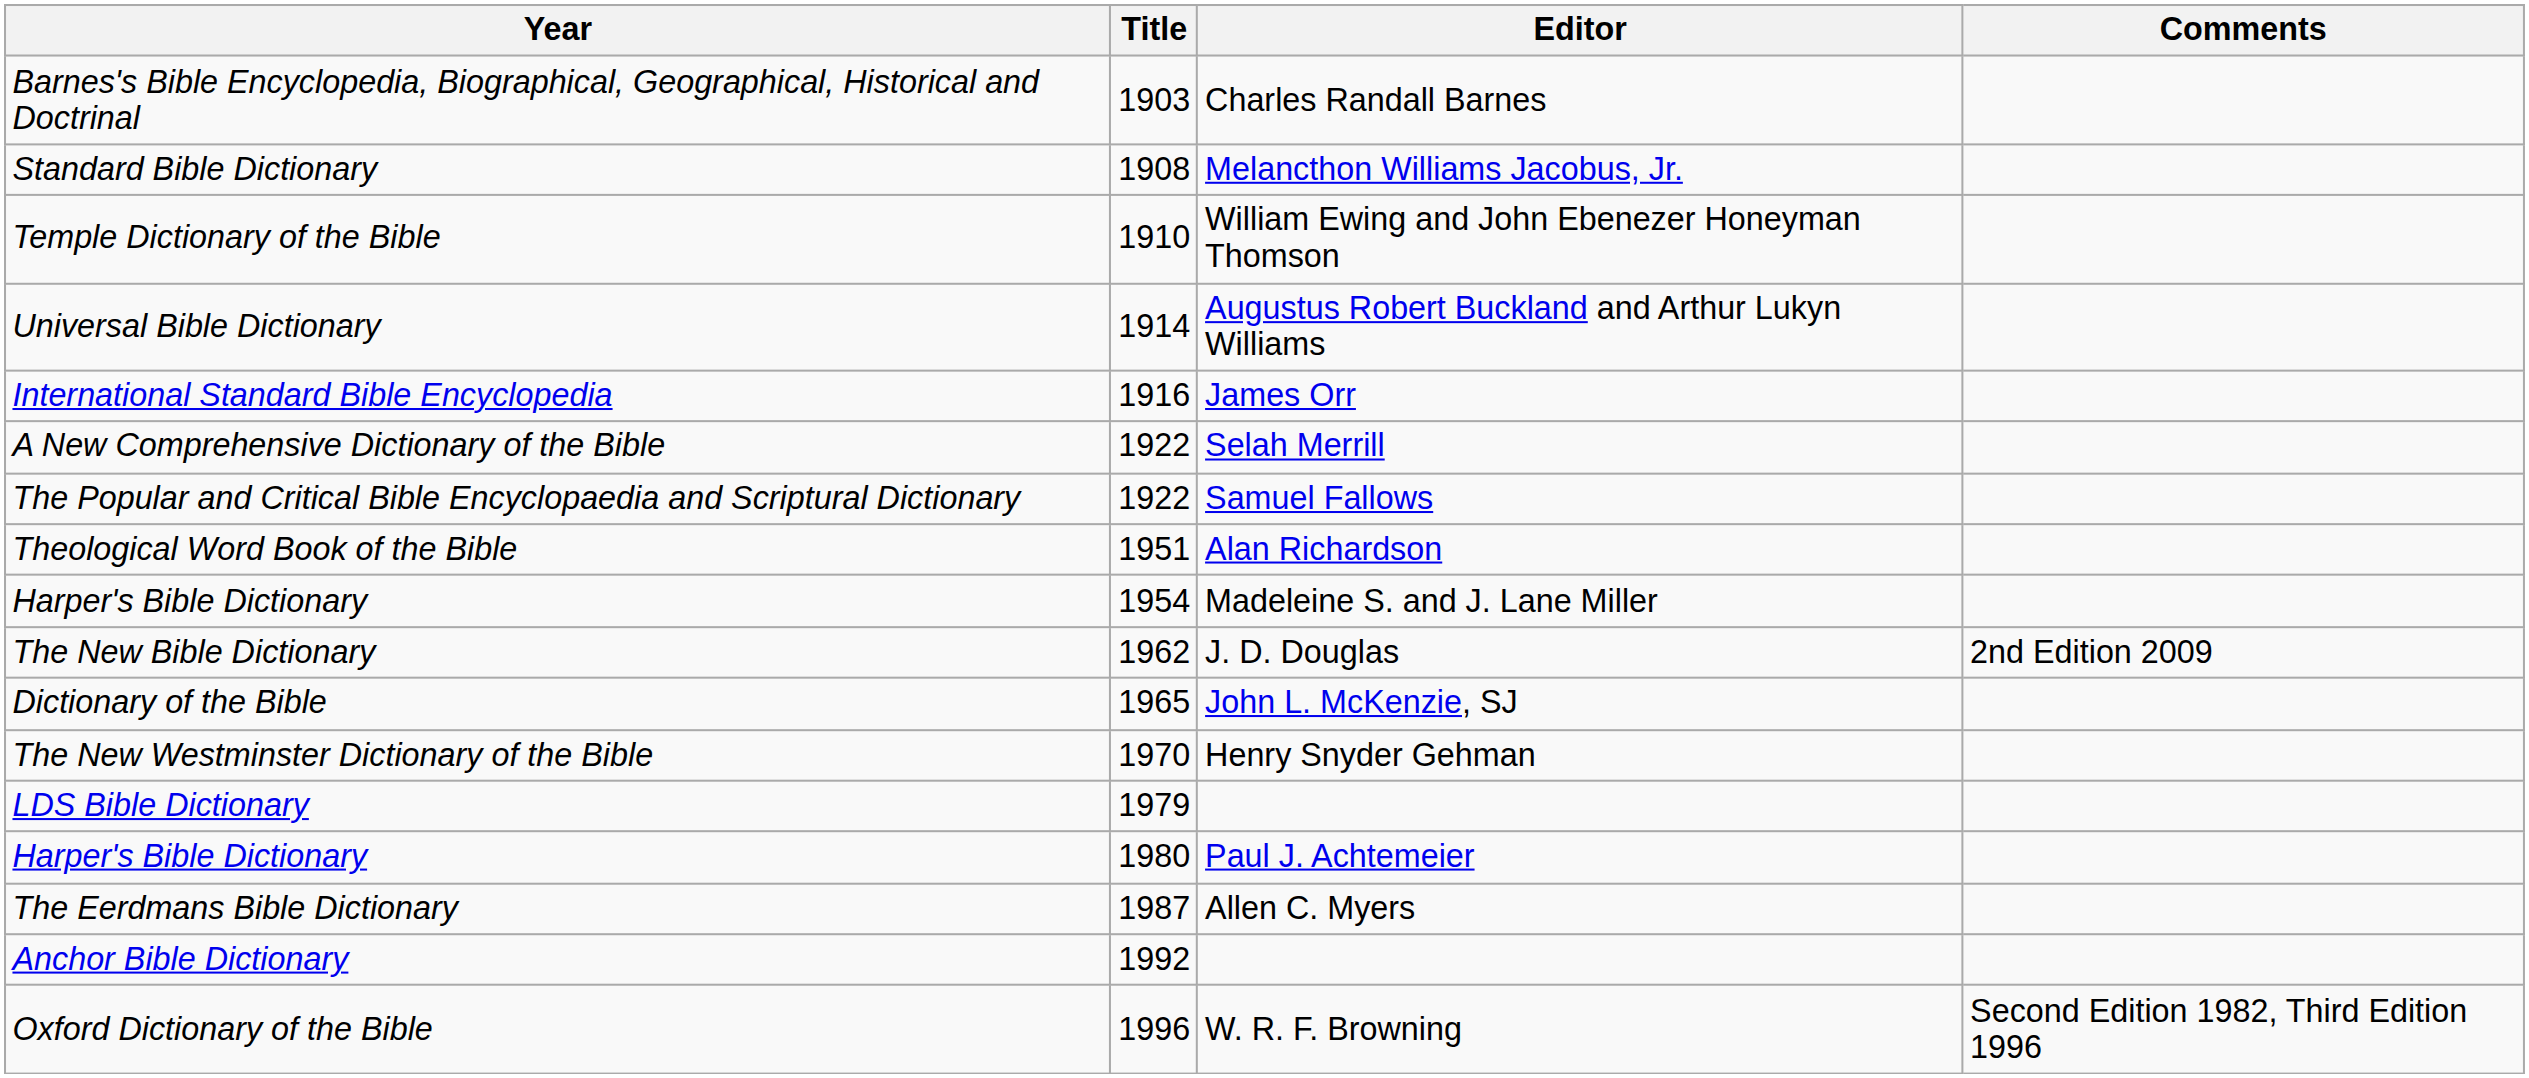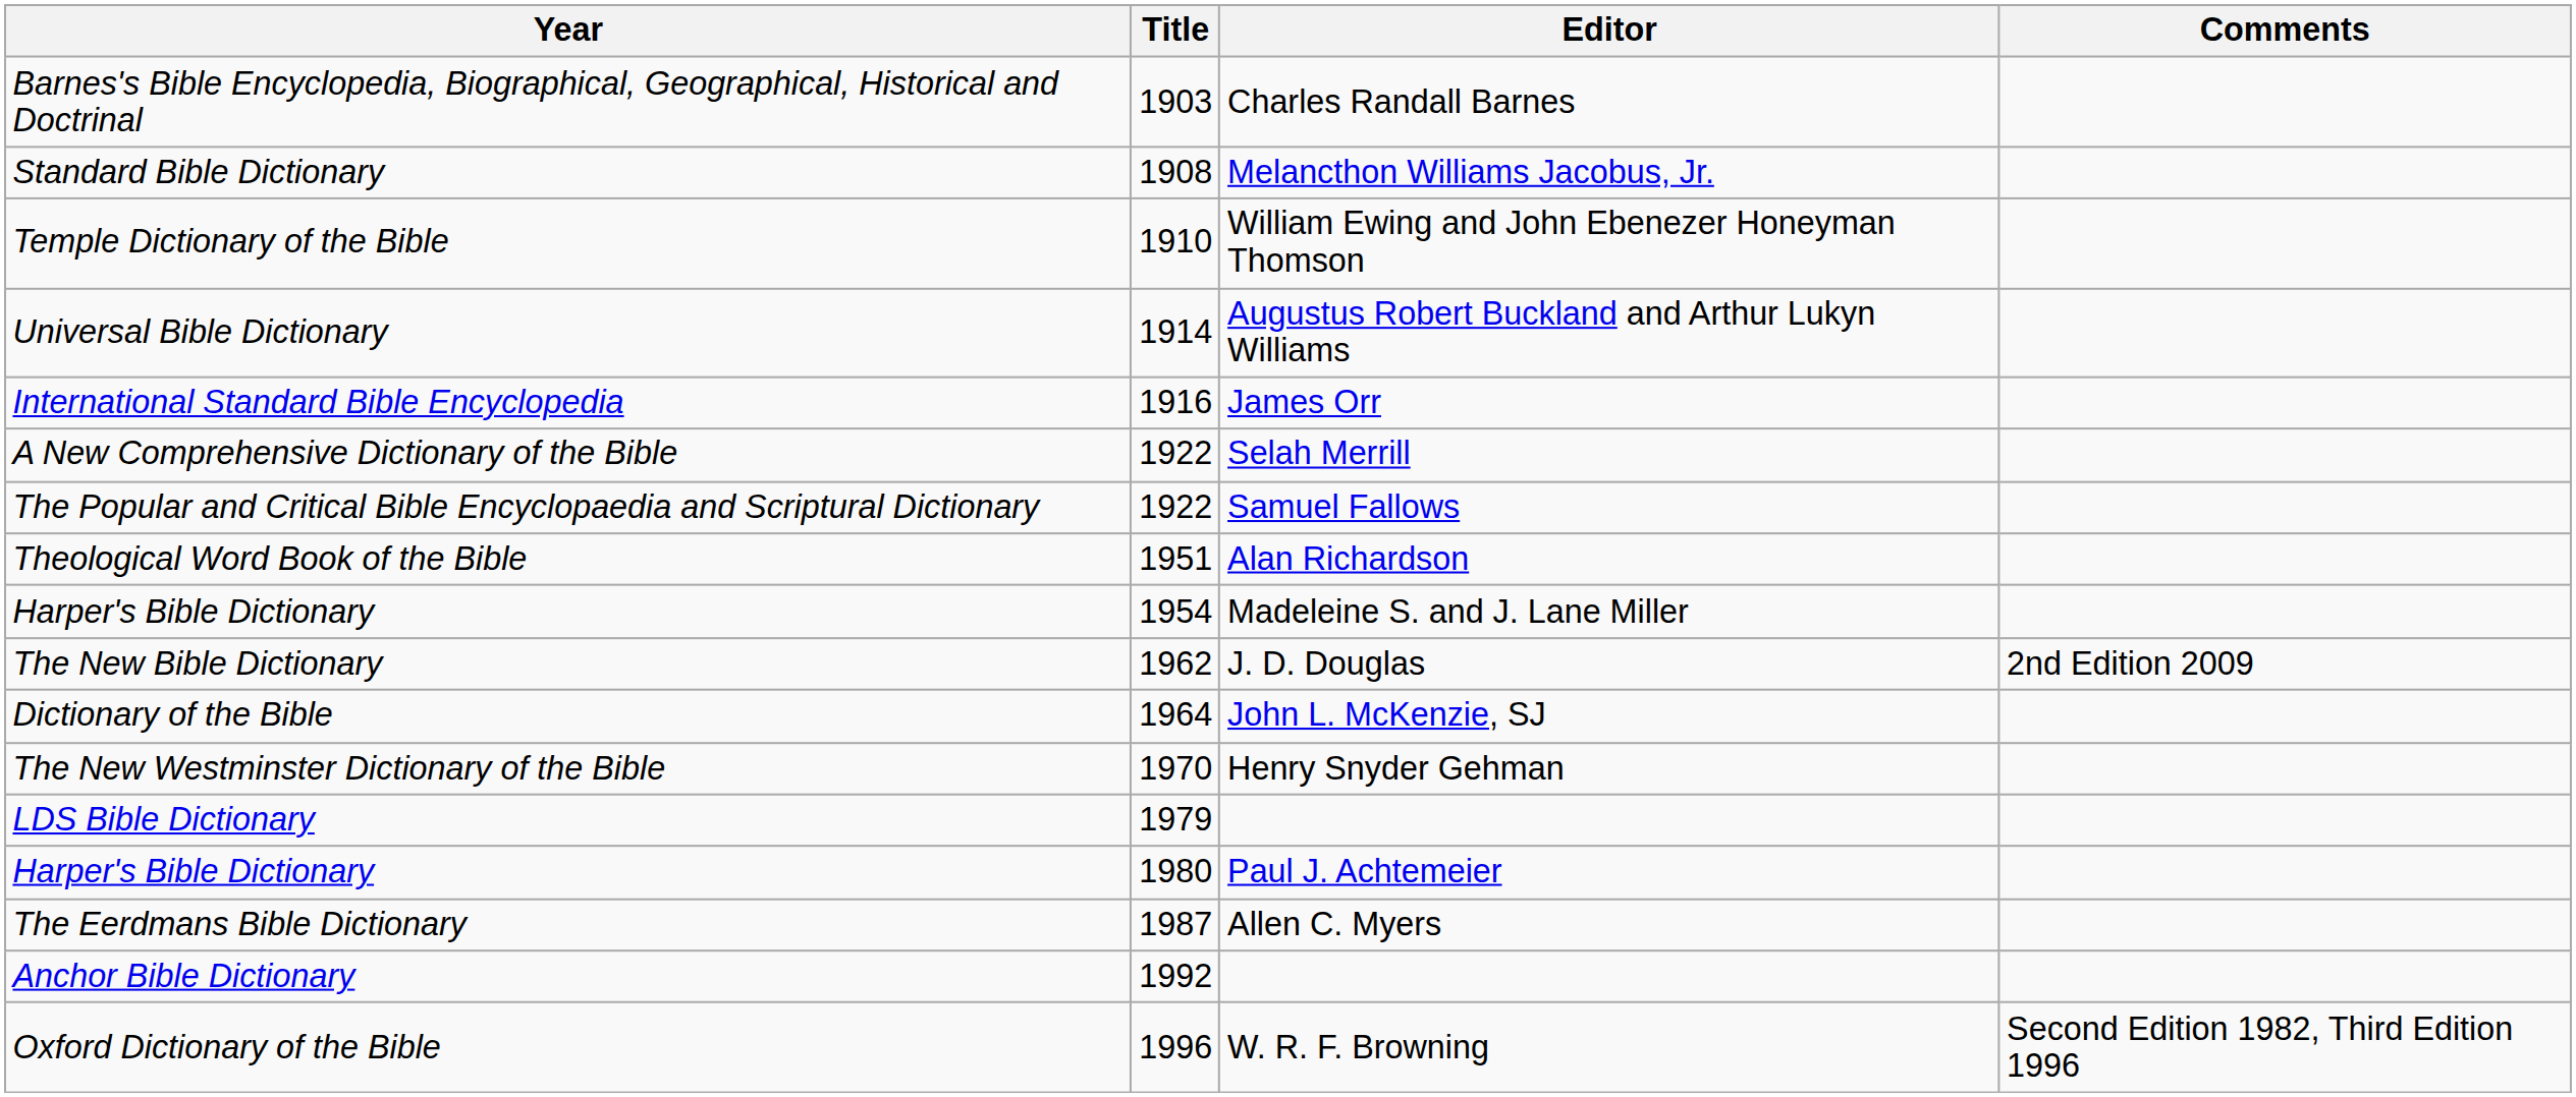Dictionary of the Bible | Title: 1965 -> 1964
